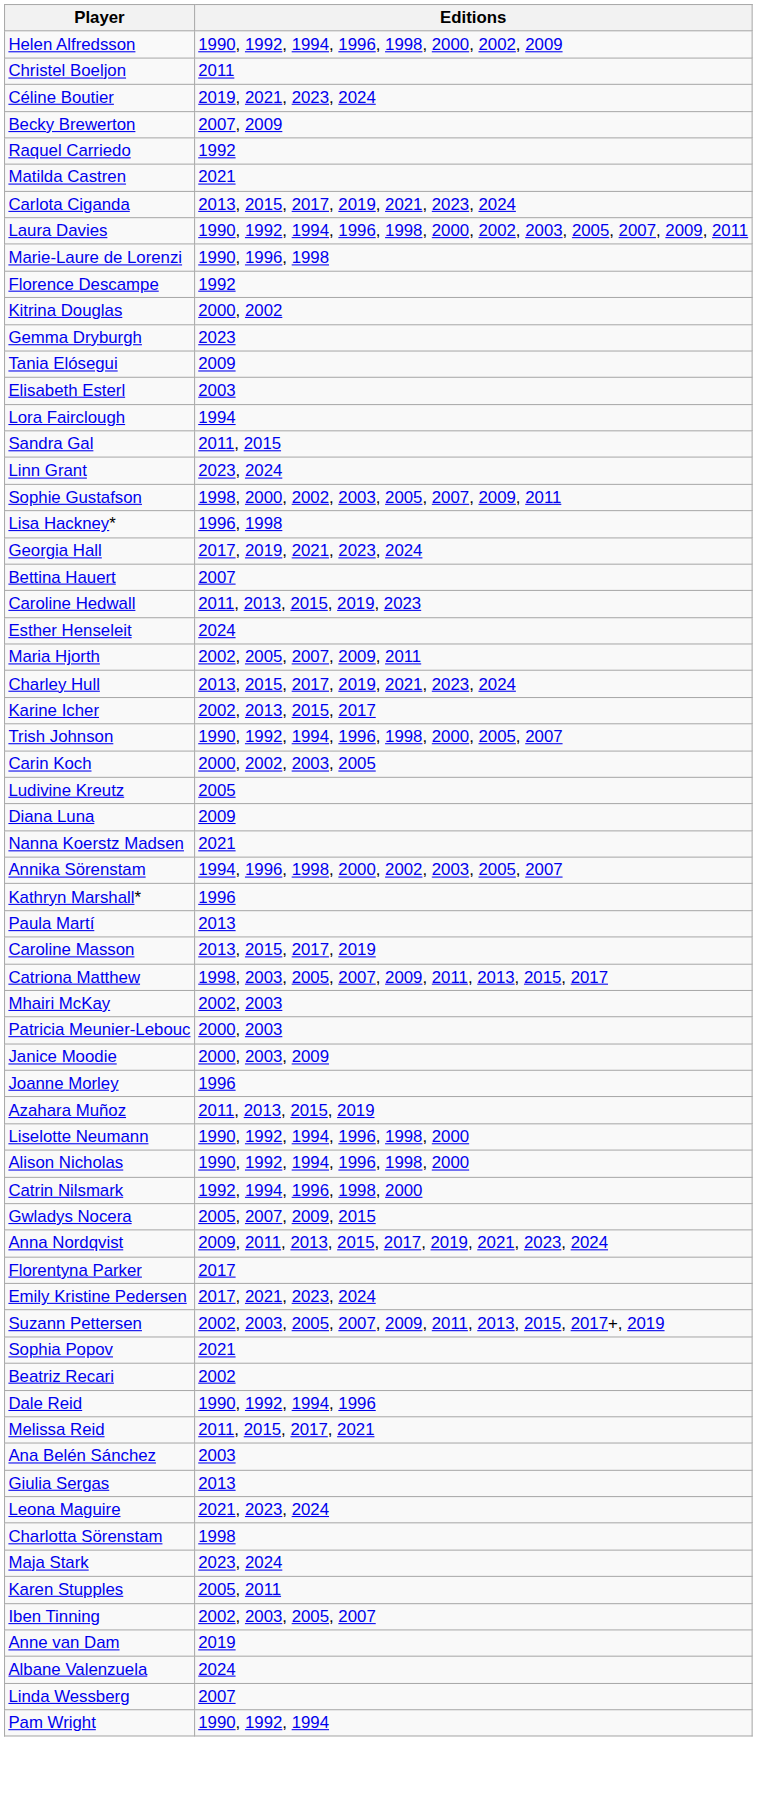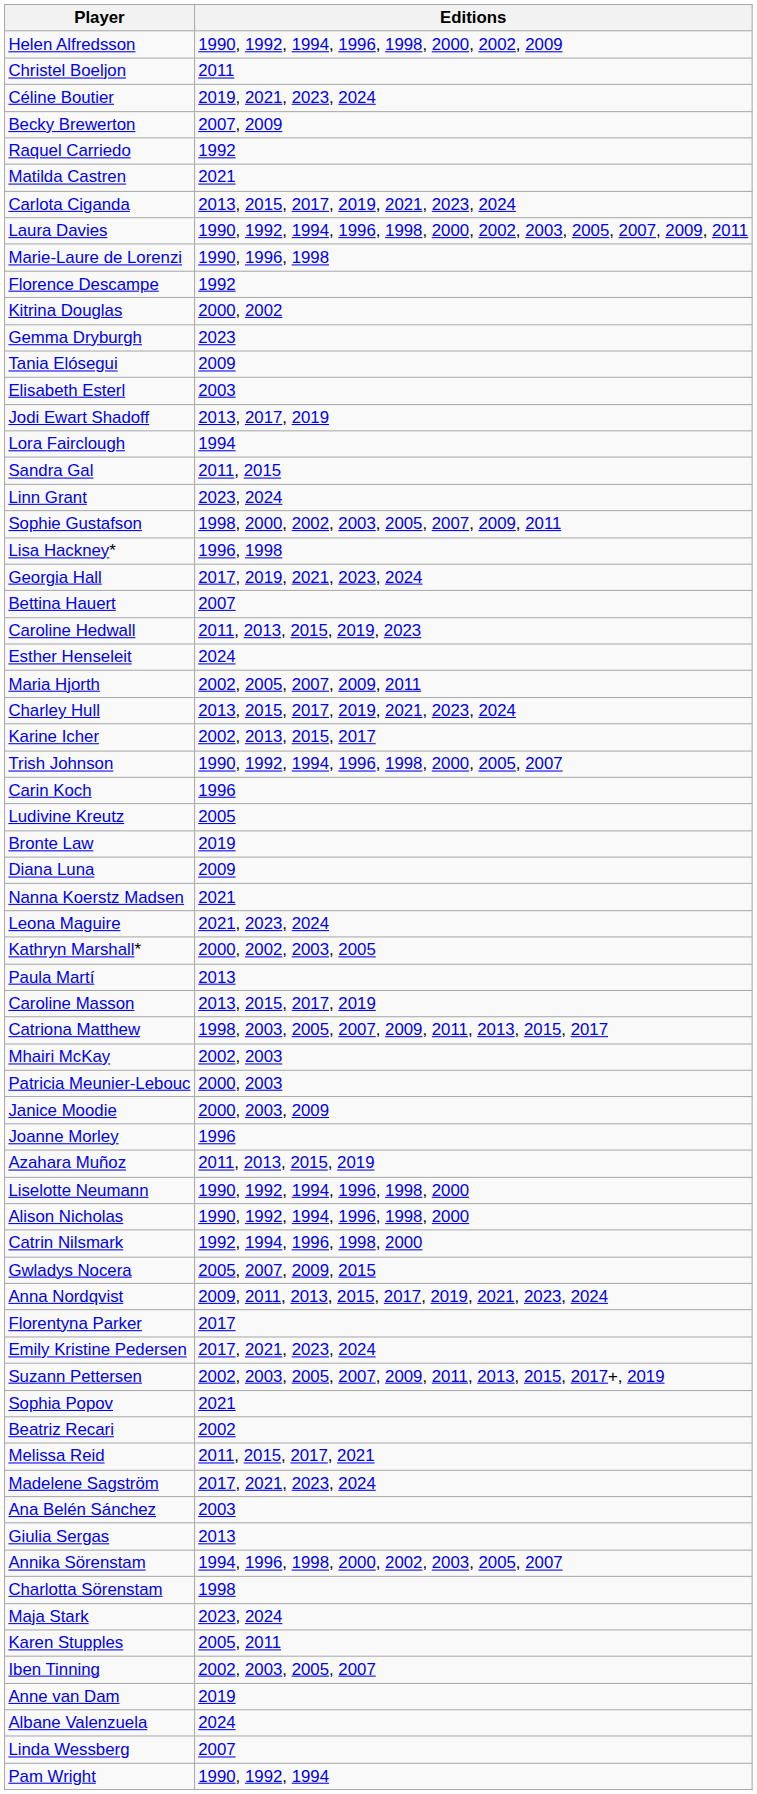+ row: Jodi Ewart Shadoff | 2013, 2017, 2019
Carin Koch | Editions: 2000, 2002, 2003, 2005 -> 1996
+ row: Bronte Law | 2019
rows swapped: Leona Maguire <-> Annika Sörenstam
Kathryn Marshall* | Editions: 1996 -> 2000, 2002, 2003, 2005
- row: Dale Reid | 1990, 1992, 1994, 1996
+ row: Madelene Sagström | 2017, 2021, 2023, 2024
